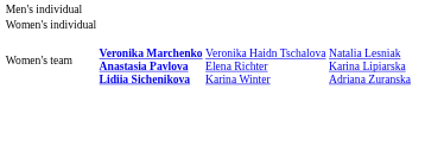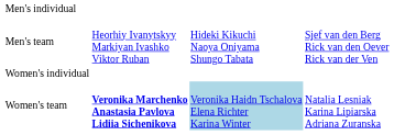+ row: Men's team | Heorhiy Ivanytskyy Markiyan Ivashko Viktor Ruban | Hideki Kikuchi Naoya Oniyama Shungo Tabata | Sjef van den Berg Rick van den Oever Rick van der Ven
Women's team | column 3: no background -> lightblue background
